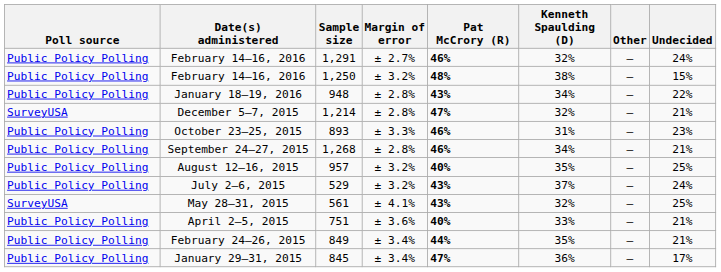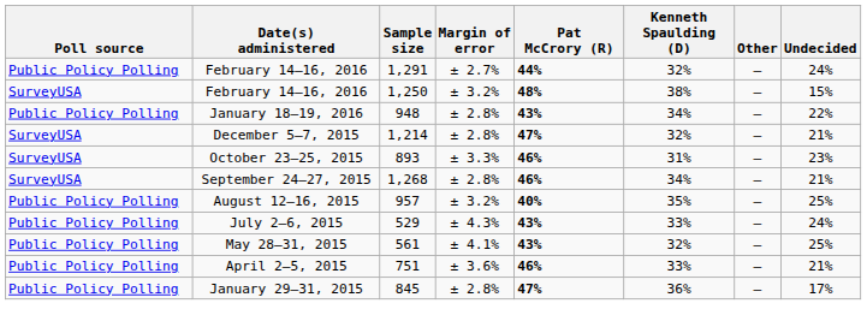February 14–16, 2016 / 1,291 | Pat McCrory (R): 46% -> 44%
February 14–16, 2016 / 1,250 | Poll source: Public Policy Polling -> SurveyUSA
October 23–25, 2015 | Poll source: Public Policy Polling -> SurveyUSA
September 24–27, 2015 | Poll source: Public Policy Polling -> SurveyUSA
July 2–6, 2015 | Margin of error: ± 3.2% -> ± 4.3%
July 2–6, 2015 | Kenneth Spaulding (D): 37% -> 33%
May 28–31, 2015 | Poll source: SurveyUSA -> Public Policy Polling
April 2–5, 2015 | Pat McCrory (R): 40% -> 46%
- row: Public Policy Polling | February 24–26, 2015 | 849 | ± 3.4% | 44% | 35% | — | 21%
January 29–31, 2015 | Margin of error: ± 3.4% -> ± 2.8%
